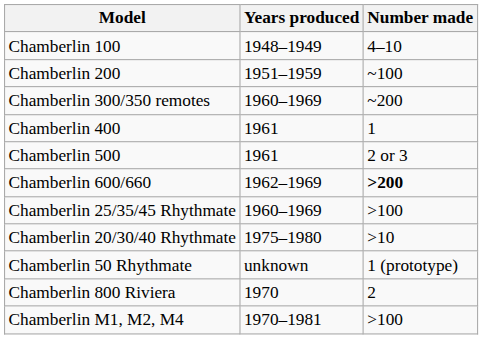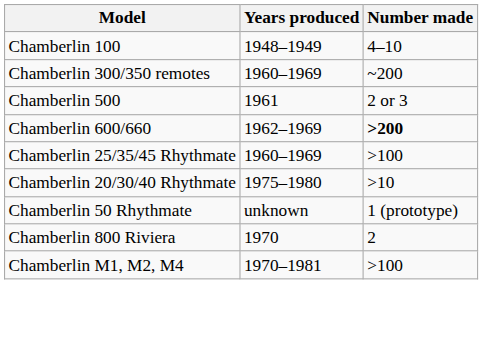- row: Chamberlin 200 | 1951–1959 | ~100
- row: Chamberlin 400 | 1961 | 1
